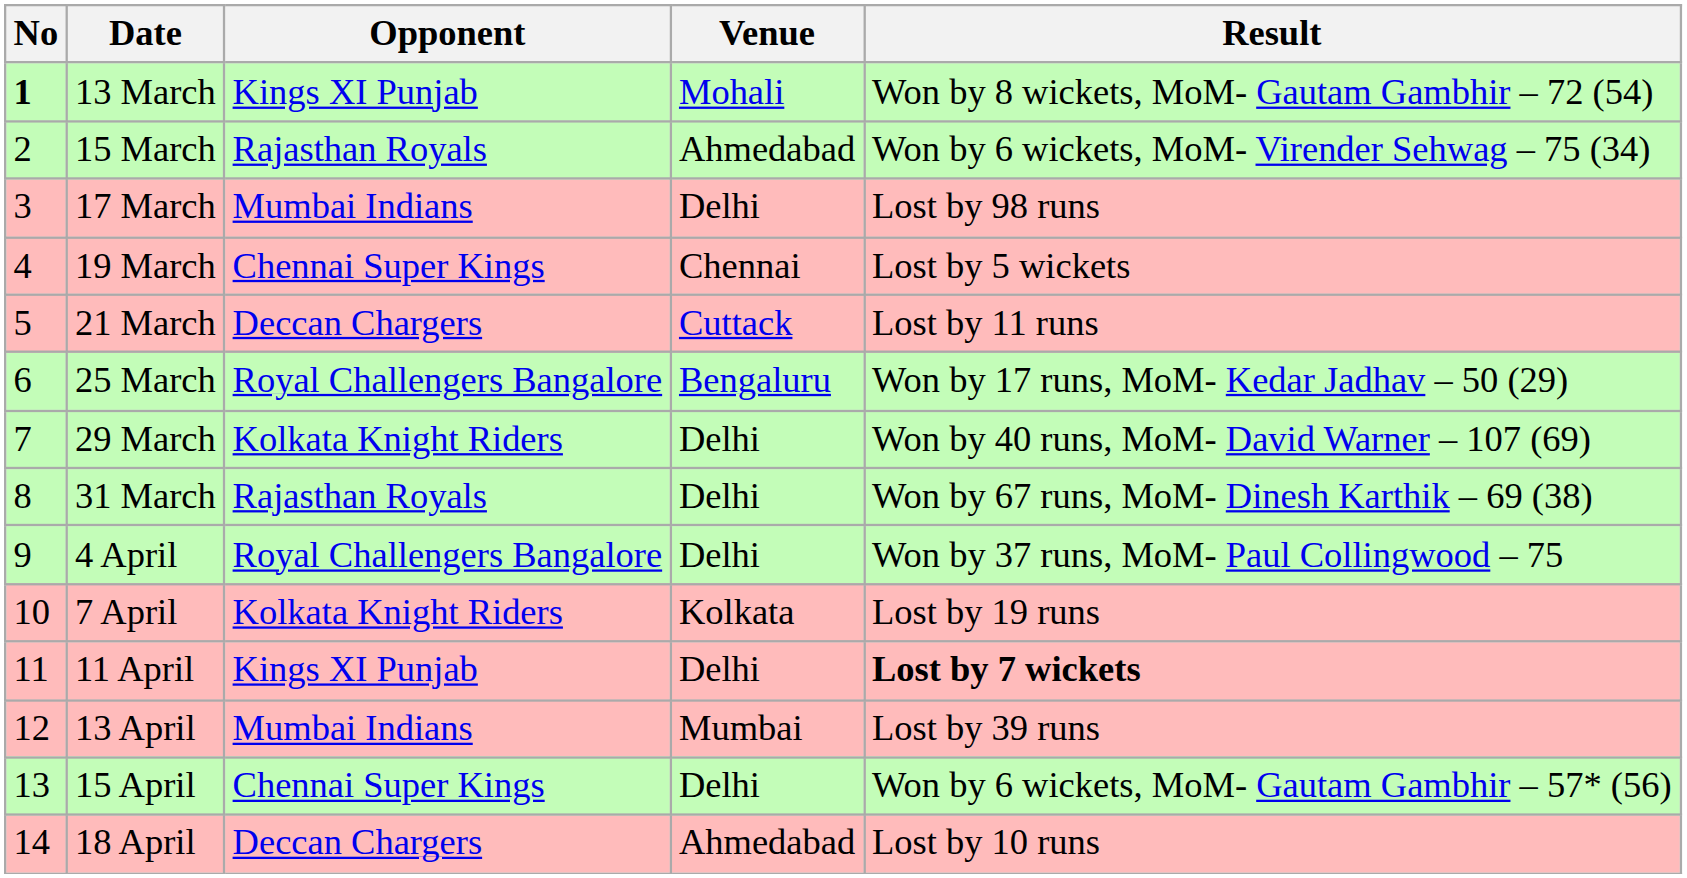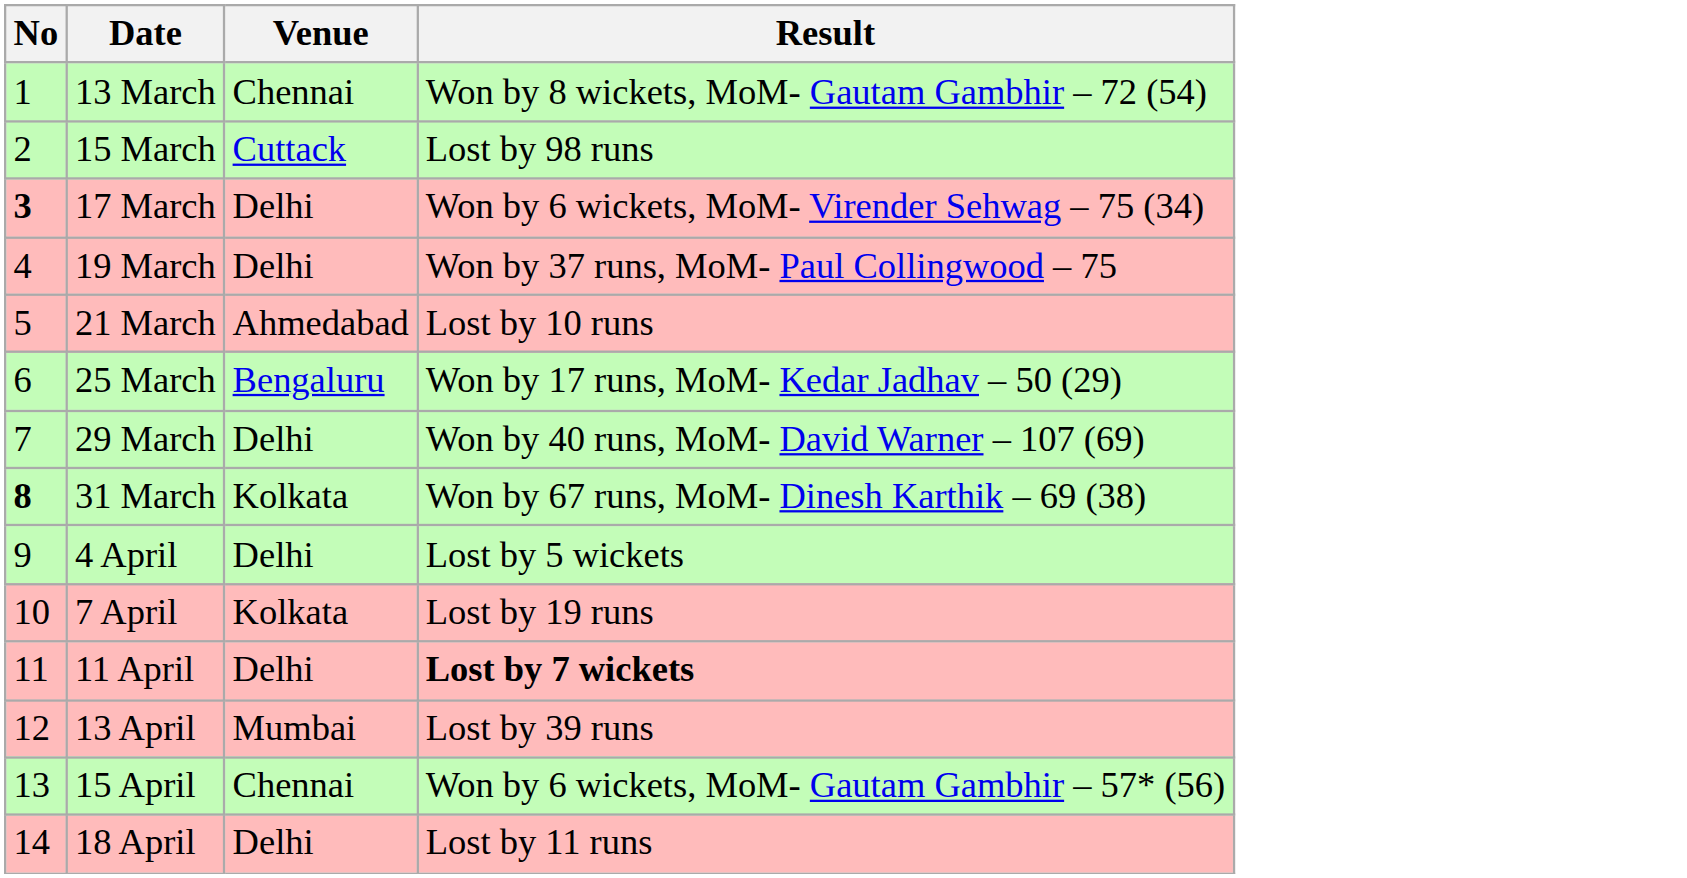- column: Opponent | Kings XI Punjab | Rajasthan Royals | Mumbai Indians | Chennai Super Kings | Deccan Chargers | Royal Challengers Bangalore | Kolkata Knight Riders | Rajasthan Royals | Royal Challengers Bangalore | Kolkata Knight Riders | Kings XI Punjab | Mumbai Indians | Chennai Super Kings | Deccan Chargers
13 March | No: bold -> normal
13 March | Venue: Mohali -> Chennai
15 March | Venue: Ahmedabad -> Cuttack
15 March | Result: Won by 6 wickets, MoM- Virender Sehwag – 75 (34) -> Lost by 98 runs
17 March | No: normal -> bold
17 March | Result: Lost by 98 runs -> Won by 6 wickets, MoM- Virender Sehwag – 75 (34)
19 March | Venue: Chennai -> Delhi
19 March | Result: Lost by 5 wickets -> Won by 37 runs, MoM- Paul Collingwood – 75
21 March | Venue: Cuttack -> Ahmedabad
21 March | Result: Lost by 11 runs -> Lost by 10 runs
31 March | No: normal -> bold
31 March | Venue: Delhi -> Kolkata
4 April | Result: Won by 37 runs, MoM- Paul Collingwood – 75 -> Lost by 5 wickets
15 April | Venue: Delhi -> Chennai
18 April | Venue: Ahmedabad -> Delhi
18 April | Result: Lost by 10 runs -> Lost by 11 runs
